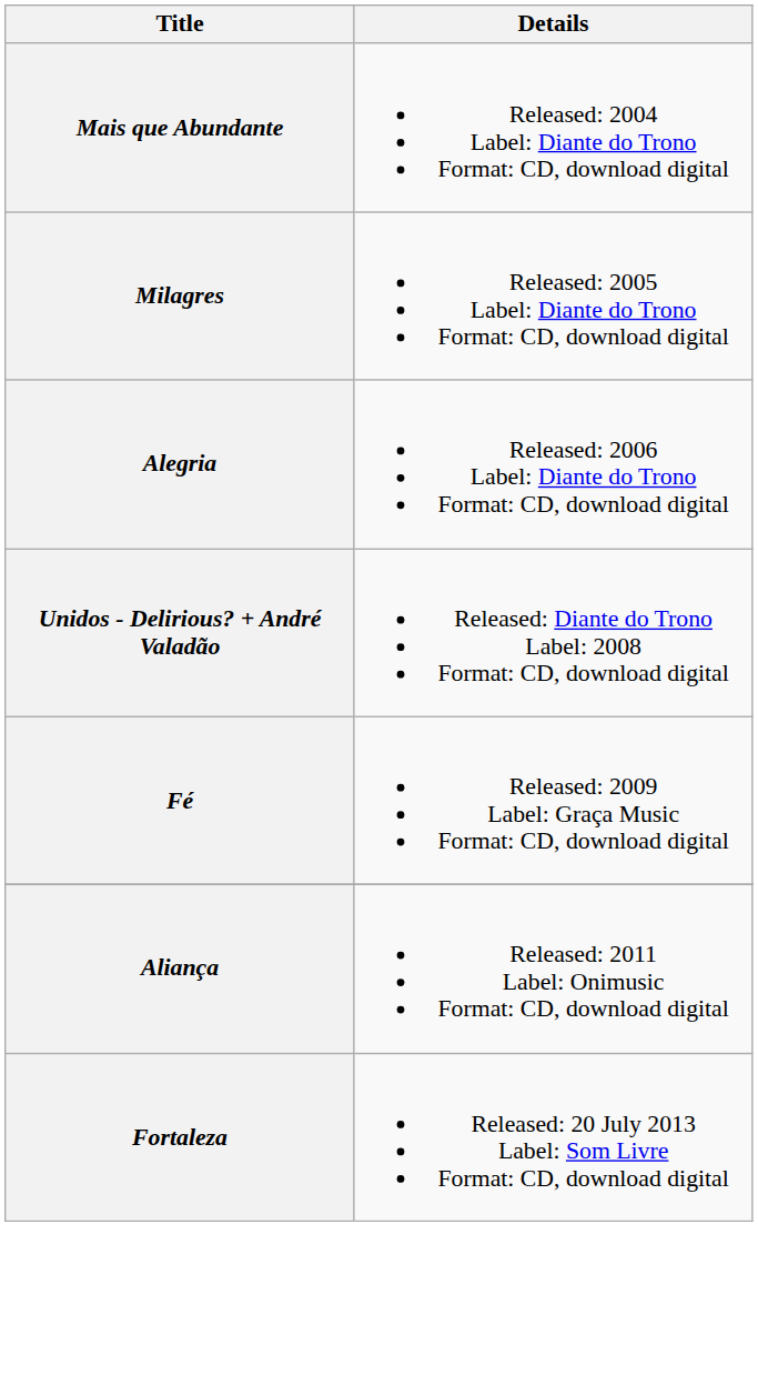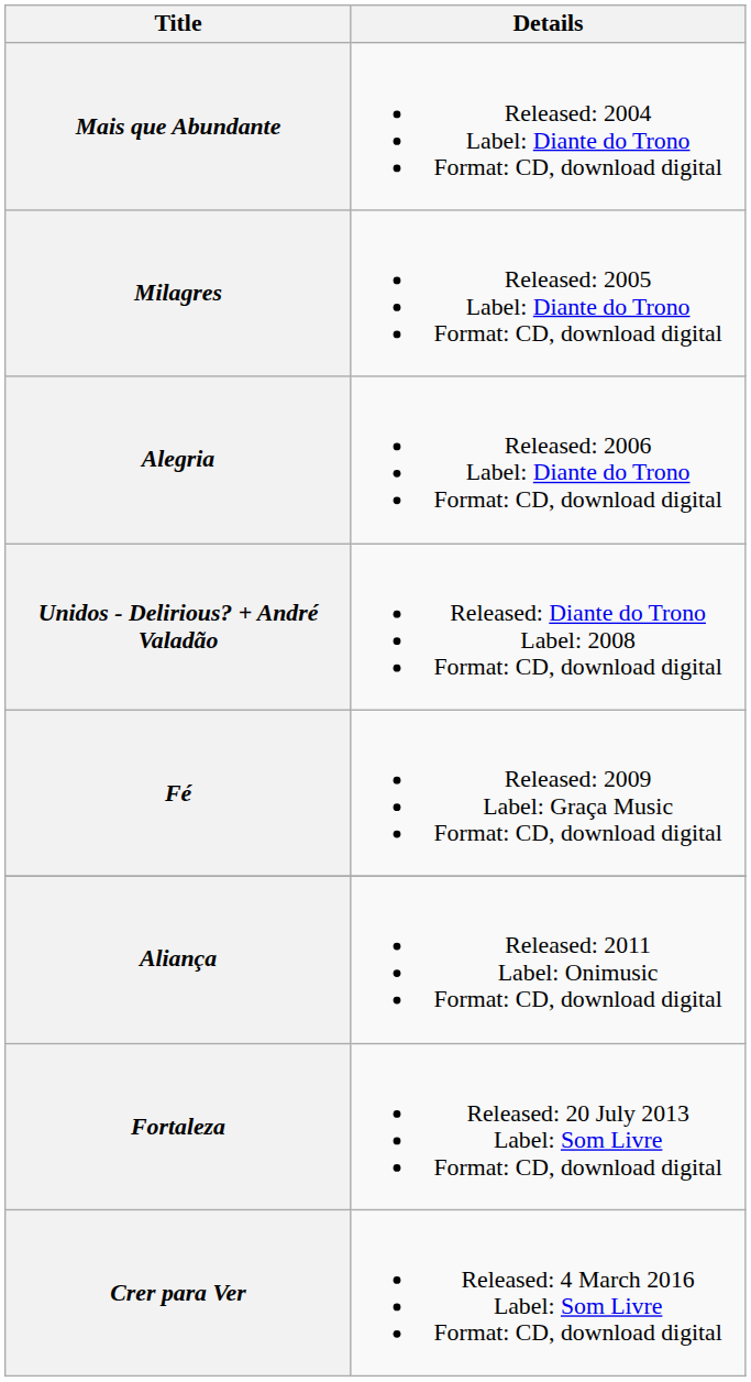+ row: Crer para Ver | Released: 4 March 2016 Label: Som Livre Format: CD, download digital
